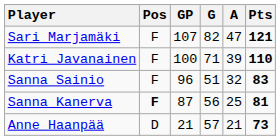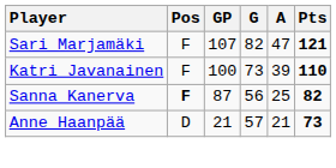Katri Javanainen | G: 71 -> 73
- row: Sanna Sainio | F | 96 | 51 | 32 | 83
Sanna Kanerva | Pts: 81 -> 82
